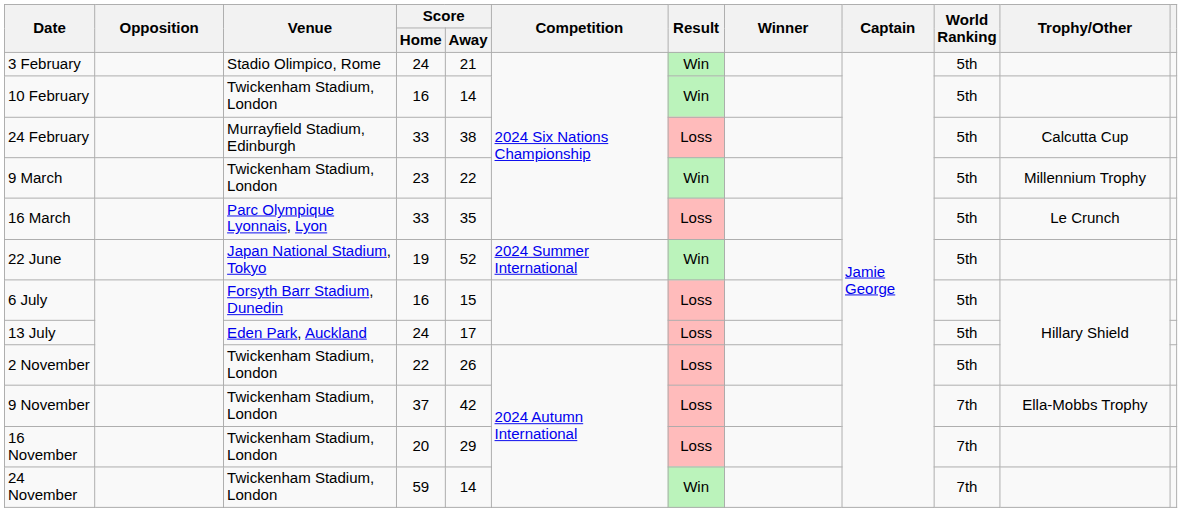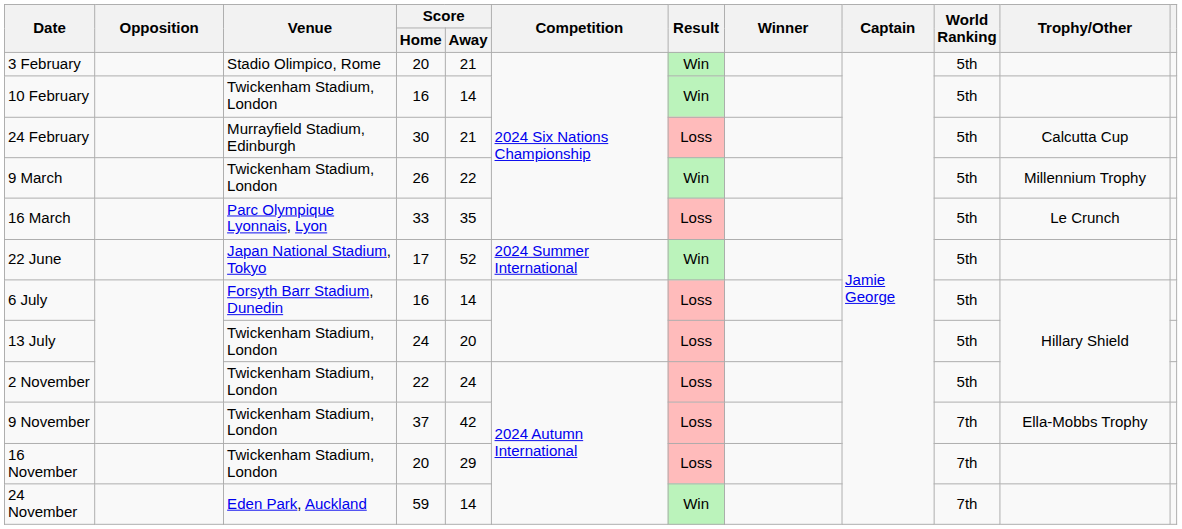3 February | Score / Home: 24 -> 20
24 February | Score / Home: 33 -> 30
24 February | Score / Away: 38 -> 21
9 March | Score / Home: 23 -> 26
22 June | Score / Home: 19 -> 17
6 July | Score / Away: 15 -> 14
13 July | Venue: Eden Park, Auckland -> Twickenham Stadium, London
13 July | Score / Away: 17 -> 20
2 November | Score / Away: 26 -> 24
24 November | Venue: Twickenham Stadium, London -> Eden Park, Auckland
